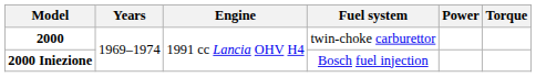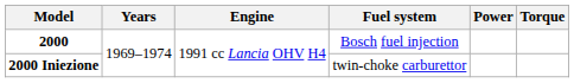2000 | Fuel system: twin-choke carburettor -> Bosch fuel injection
2000 Iniezione | Fuel system: Bosch fuel injection -> twin-choke carburettor
